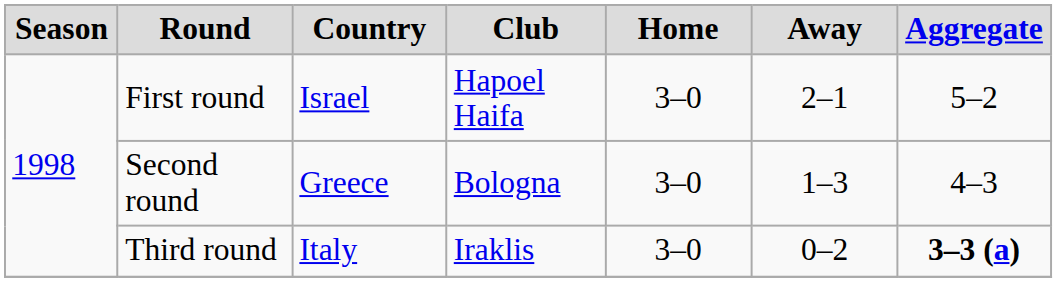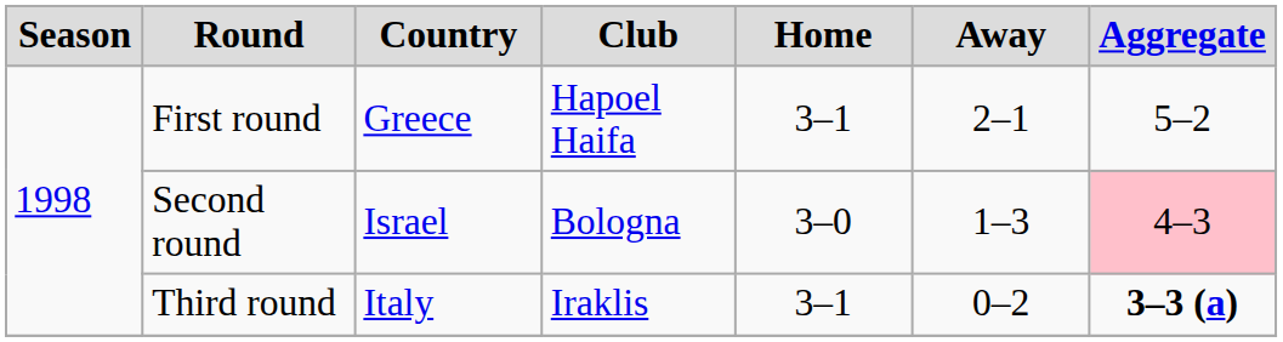First round | Country: Israel -> Greece
First round | Home: 3–0 -> 3–1
Second round | Country: Greece -> Israel
Second round | Aggregate: no background -> pink background
Third round | Home: 3–0 -> 3–1
